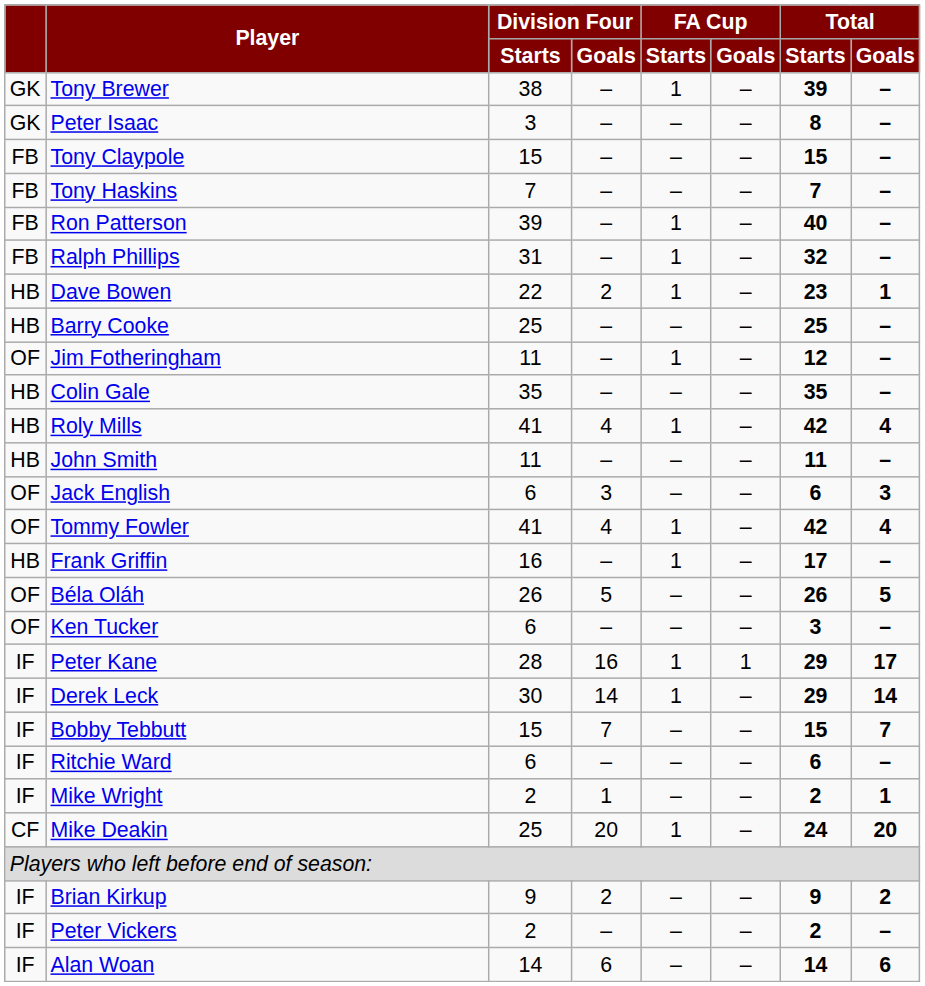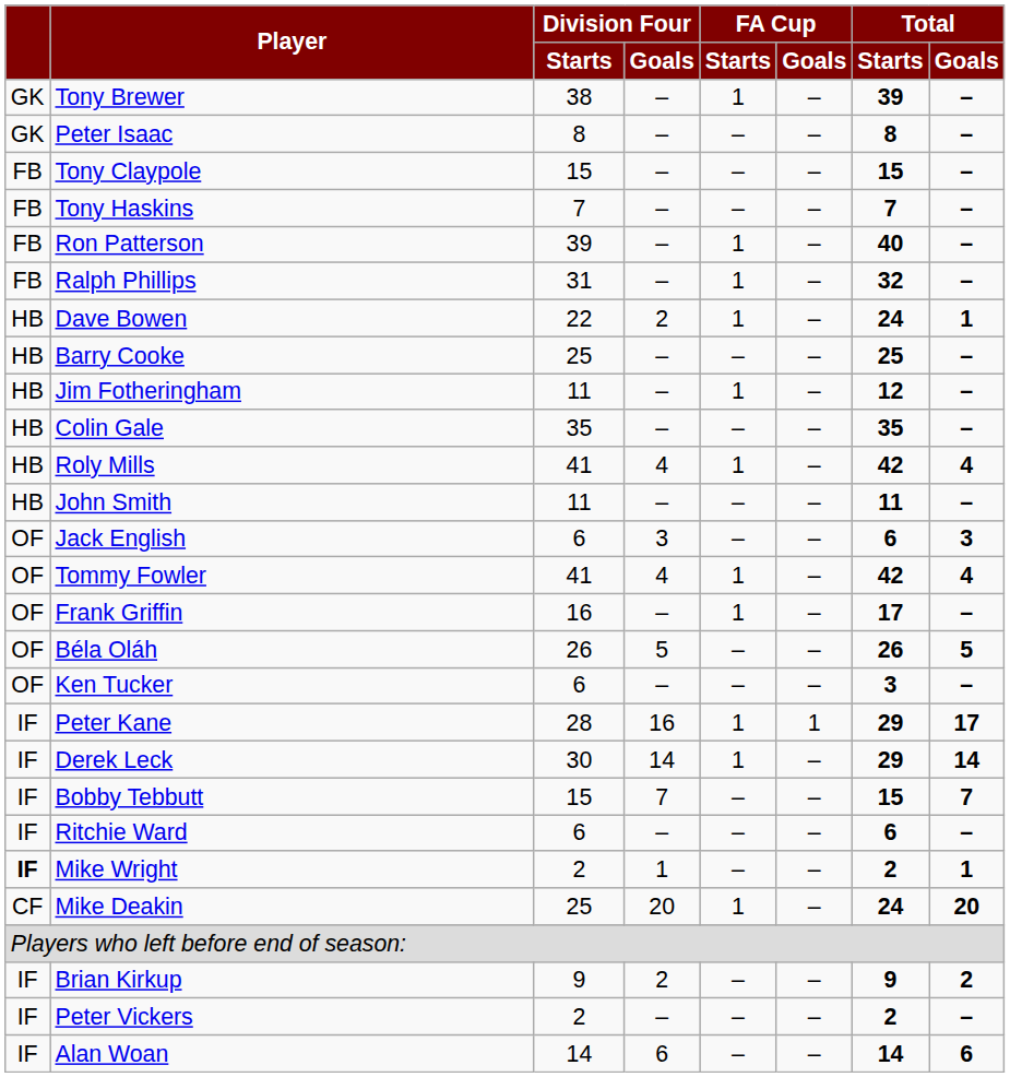Peter Isaac | Division Four / Starts: 3 -> 8
Dave Bowen | Total / Starts: 23 -> 24
Jim Fotheringham | column 1: OF -> HB
Frank Griffin | column 1: HB -> OF
Mike Wright | column 1: normal -> bold
